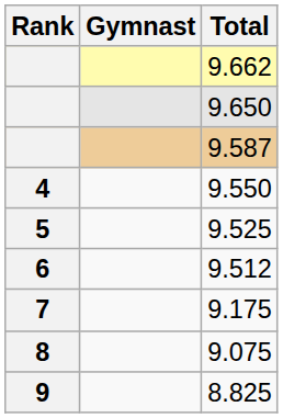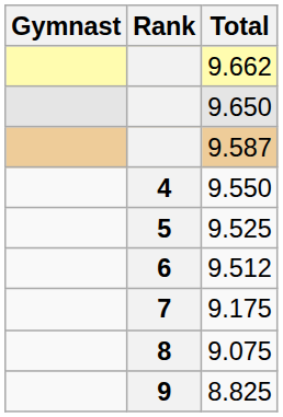columns swapped: Rank <-> Gymnast
